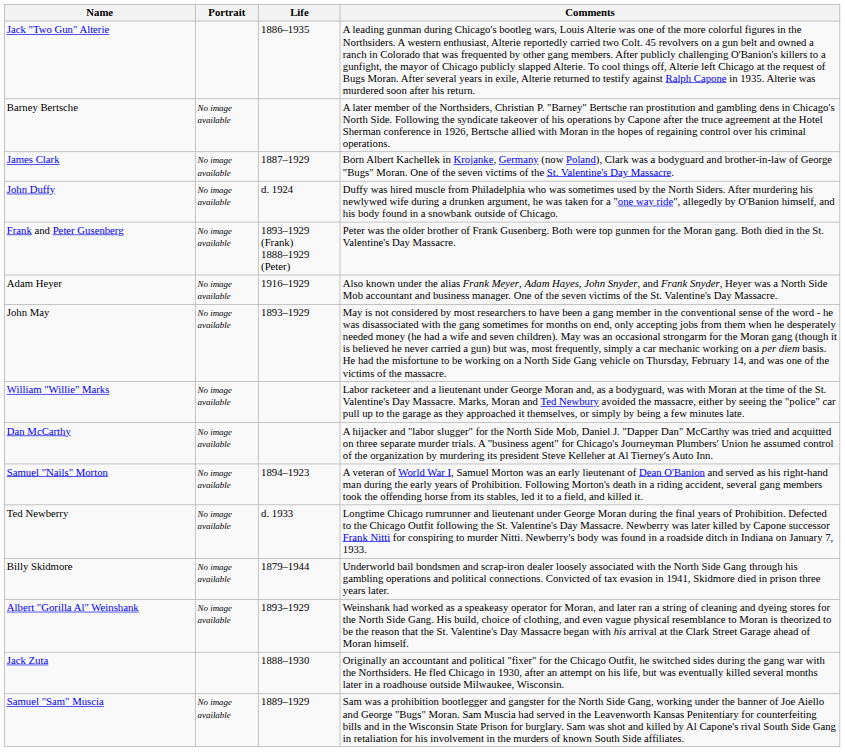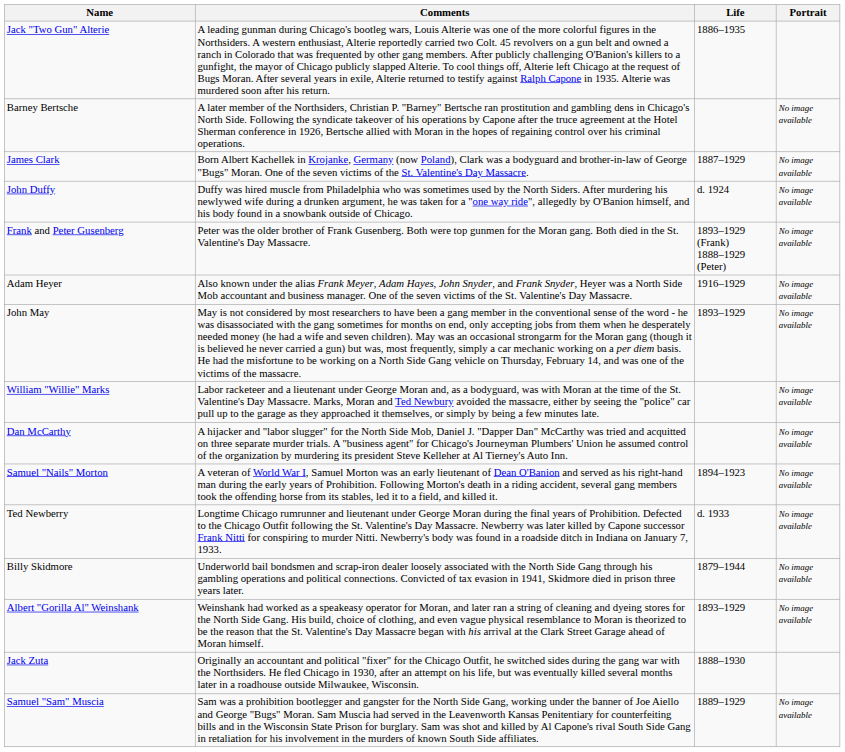columns swapped: Portrait <-> Comments
